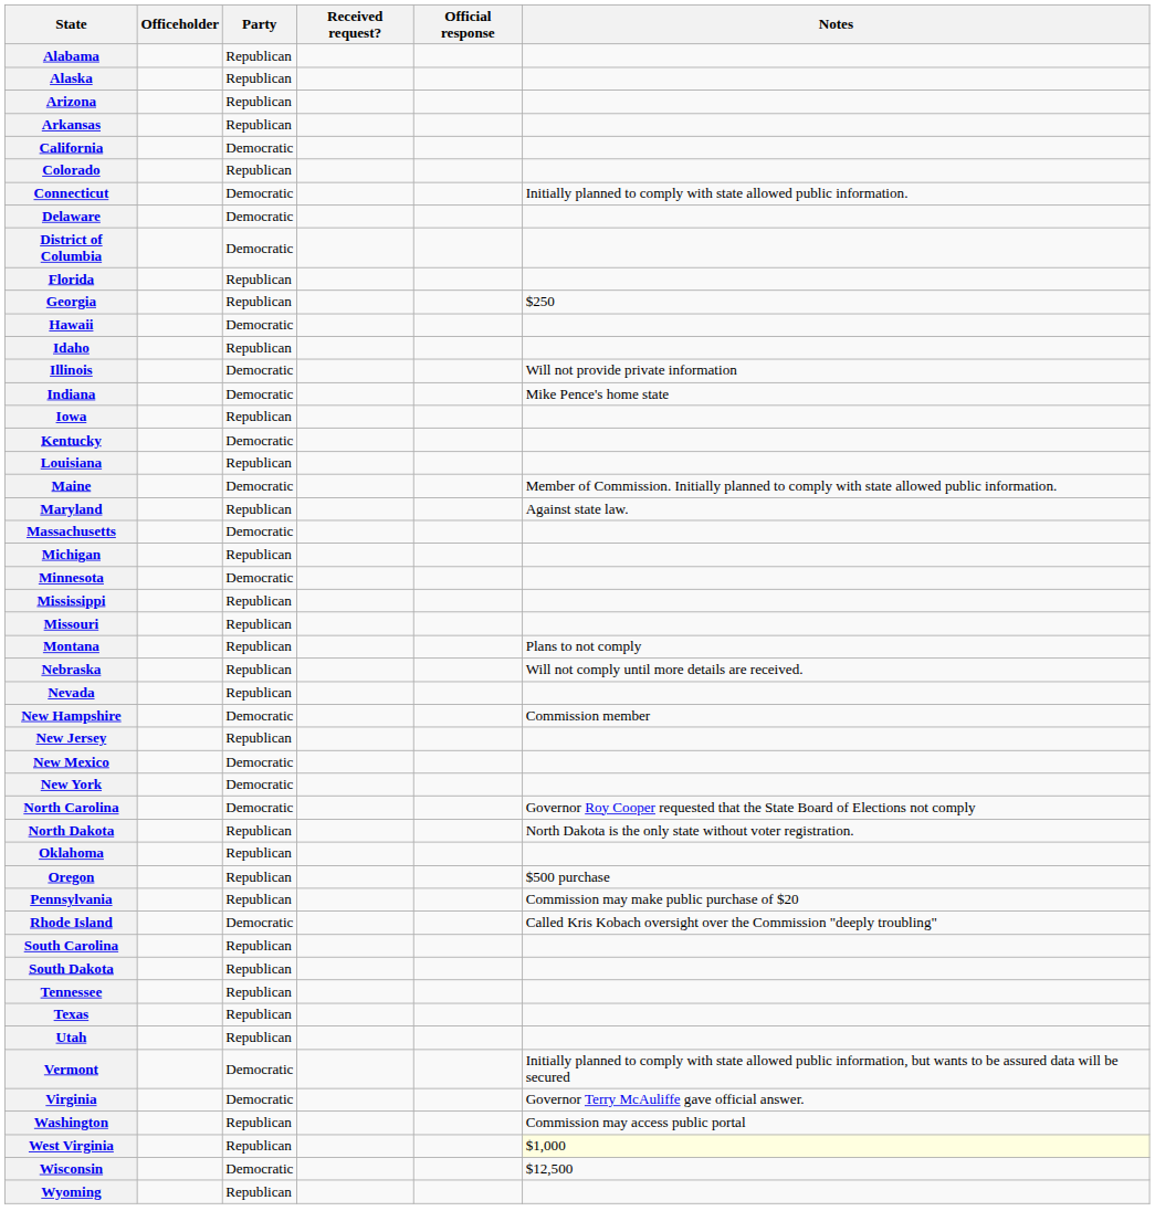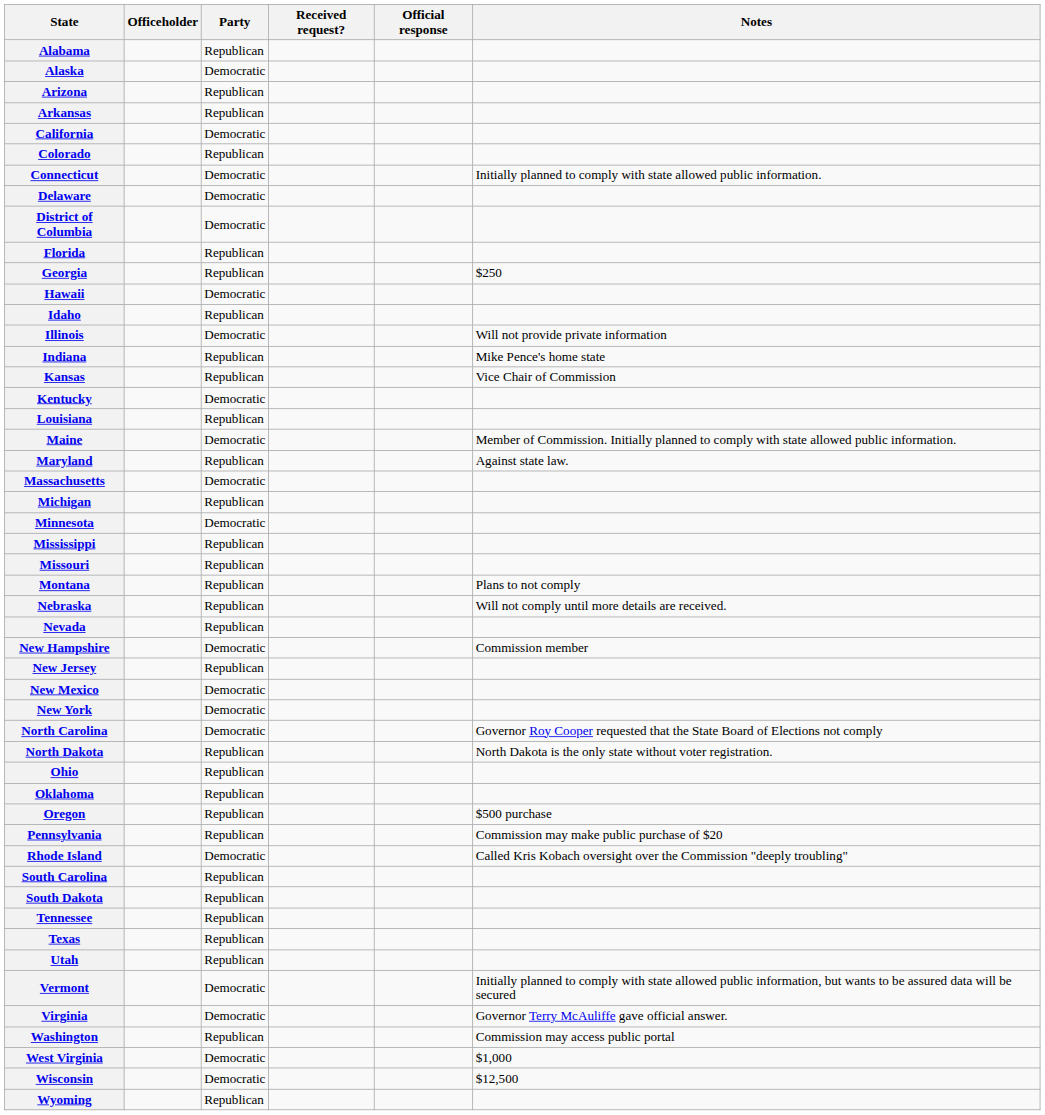Alaska | Party: Republican -> Democratic
Indiana | Party: Democratic -> Republican
- row: Iowa | Republican
+ row: Kansas | Republican | Vice Chair of Commission
+ row: Ohio | Republican
West Virginia | Party: Republican -> Democratic
West Virginia | Notes: lightyellow background -> no background
